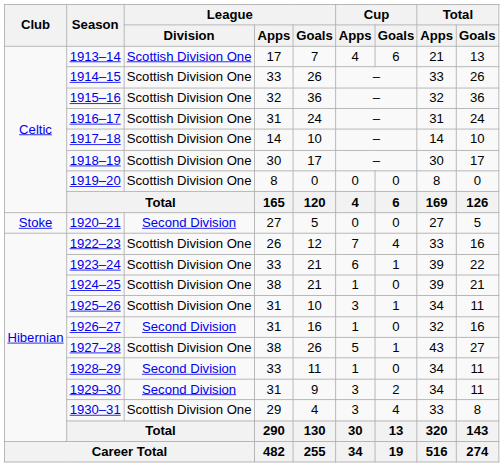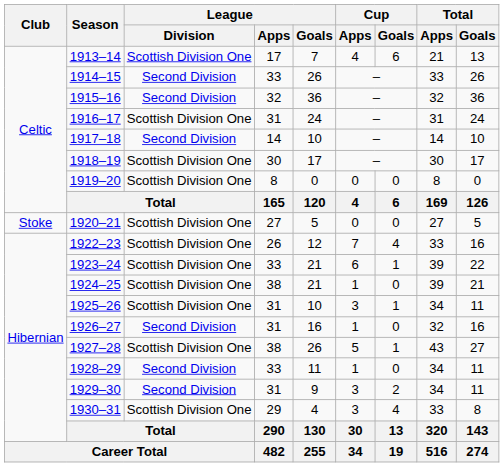1914–15 | League / Division: Scottish Division One -> Second Division
1915–16 | League / Division: Scottish Division One -> Second Division
1917–18 | League / Division: Scottish Division One -> Second Division
1920–21 | League / Division: Second Division -> Scottish Division One
